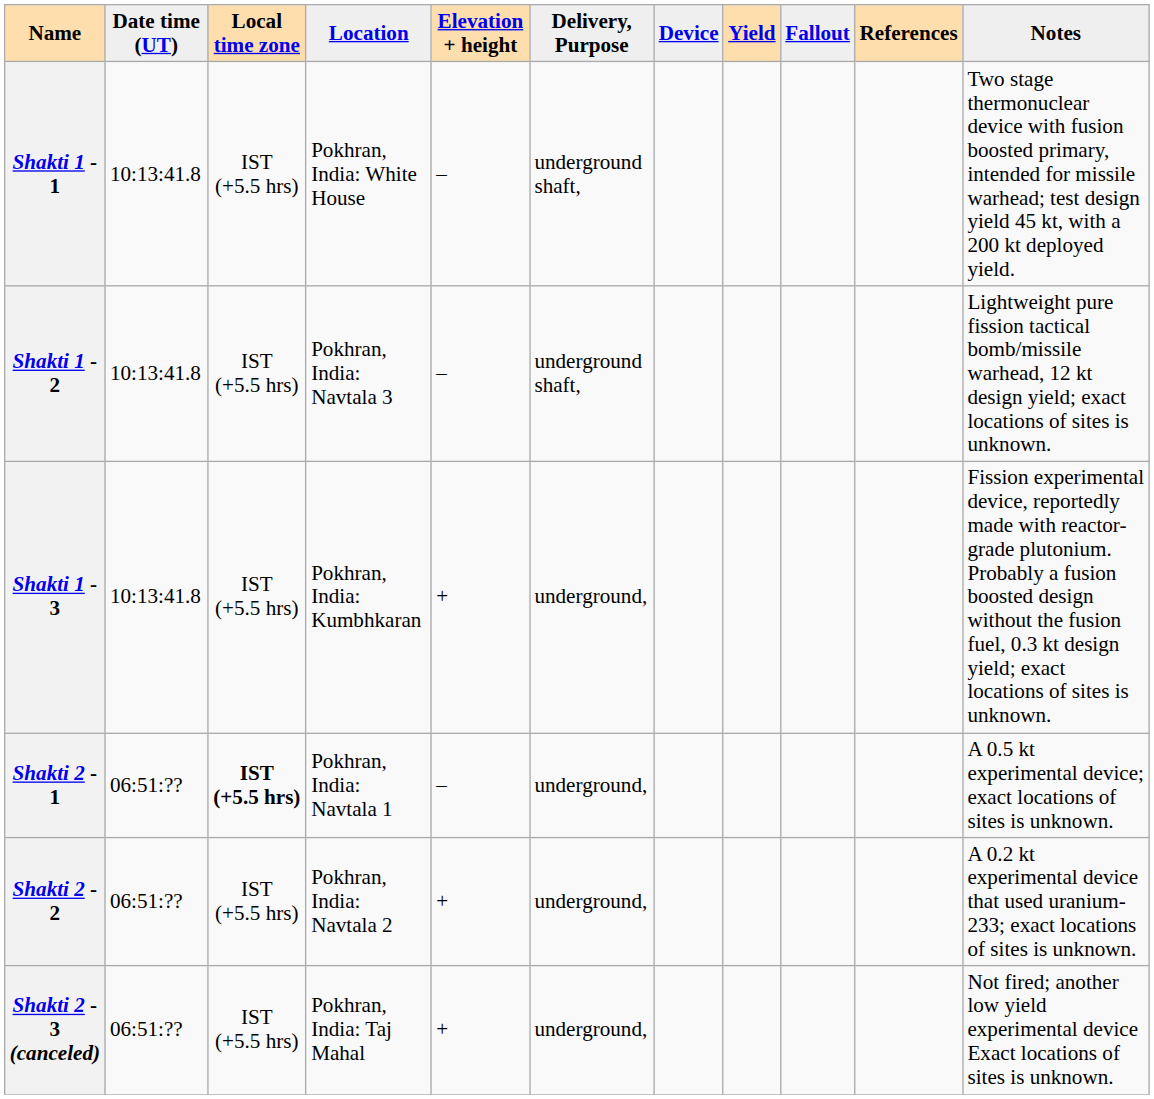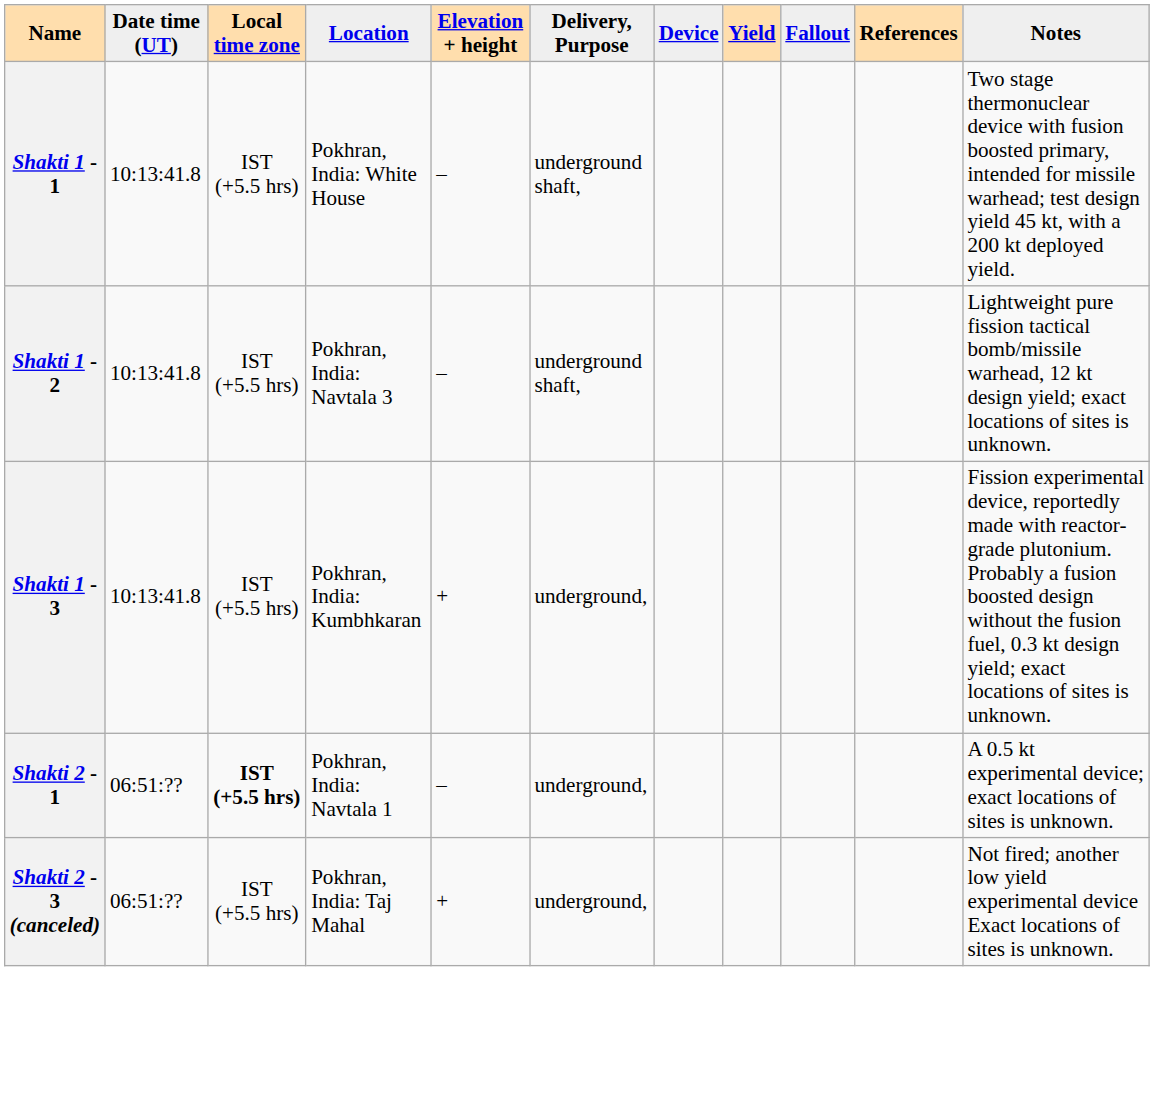- row: Shakti 2 - 2 | 06:51:?? | IST (+5.5 hrs) | Pokhran, India: Navtala 2 | + | underground, | A 0.2 kt experimental device that used uranium-233; exact locations of sites is unknown.
